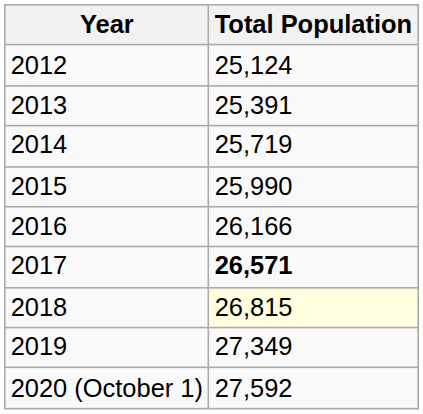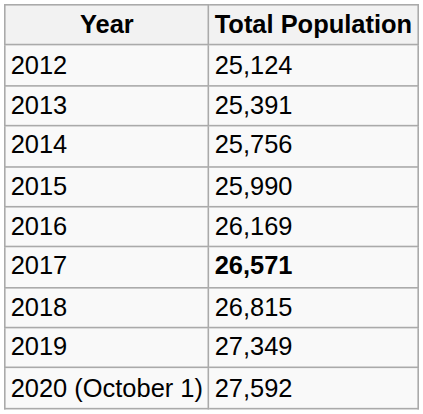2014 | Total Population: 25,719 -> 25,756
2016 | Total Population: 26,166 -> 26,169
2018 | Total Population: lightyellow background -> no background
